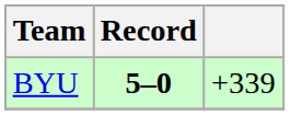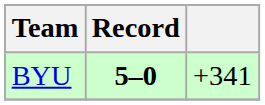BYU | column 3: +339 -> +341
